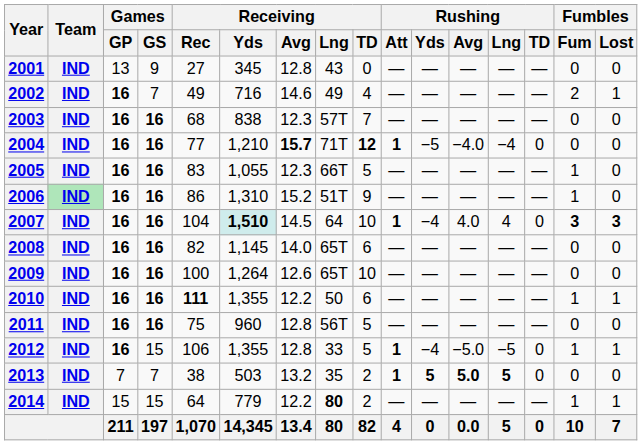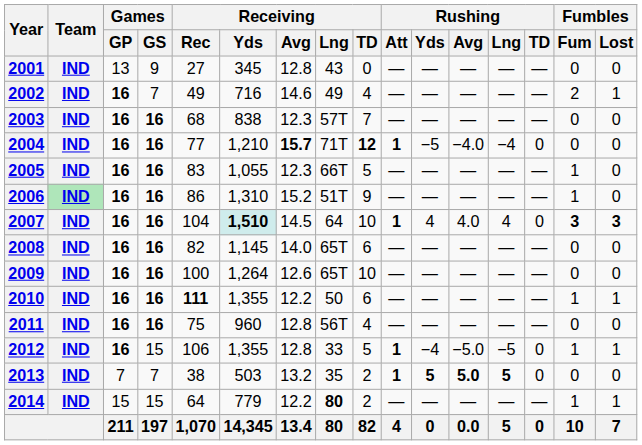2007 | Rushing / Yds: −4 -> 4
2011 | Receiving / TD: 5 -> 4
